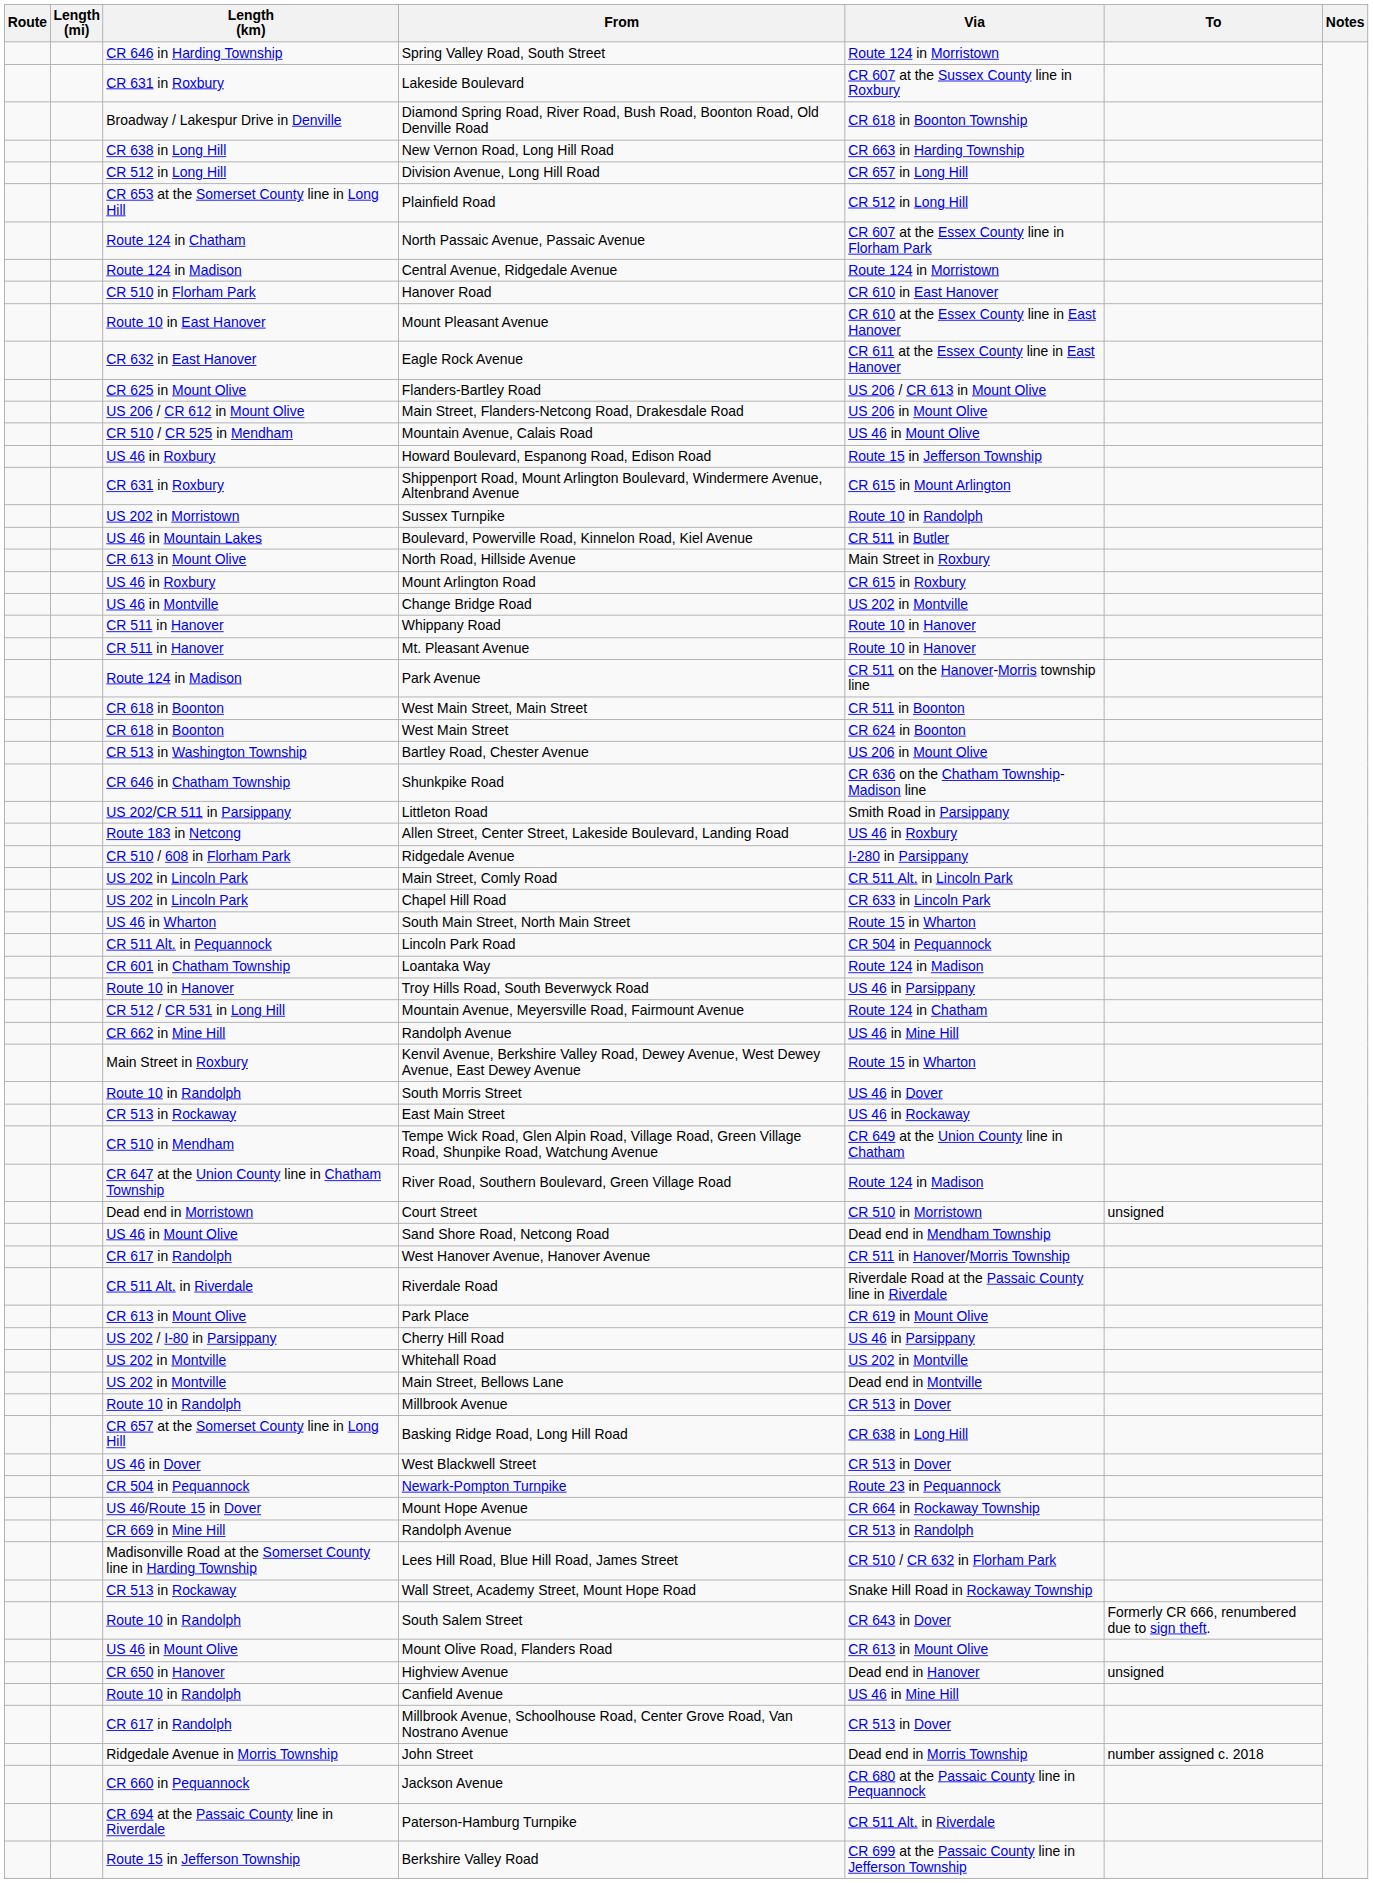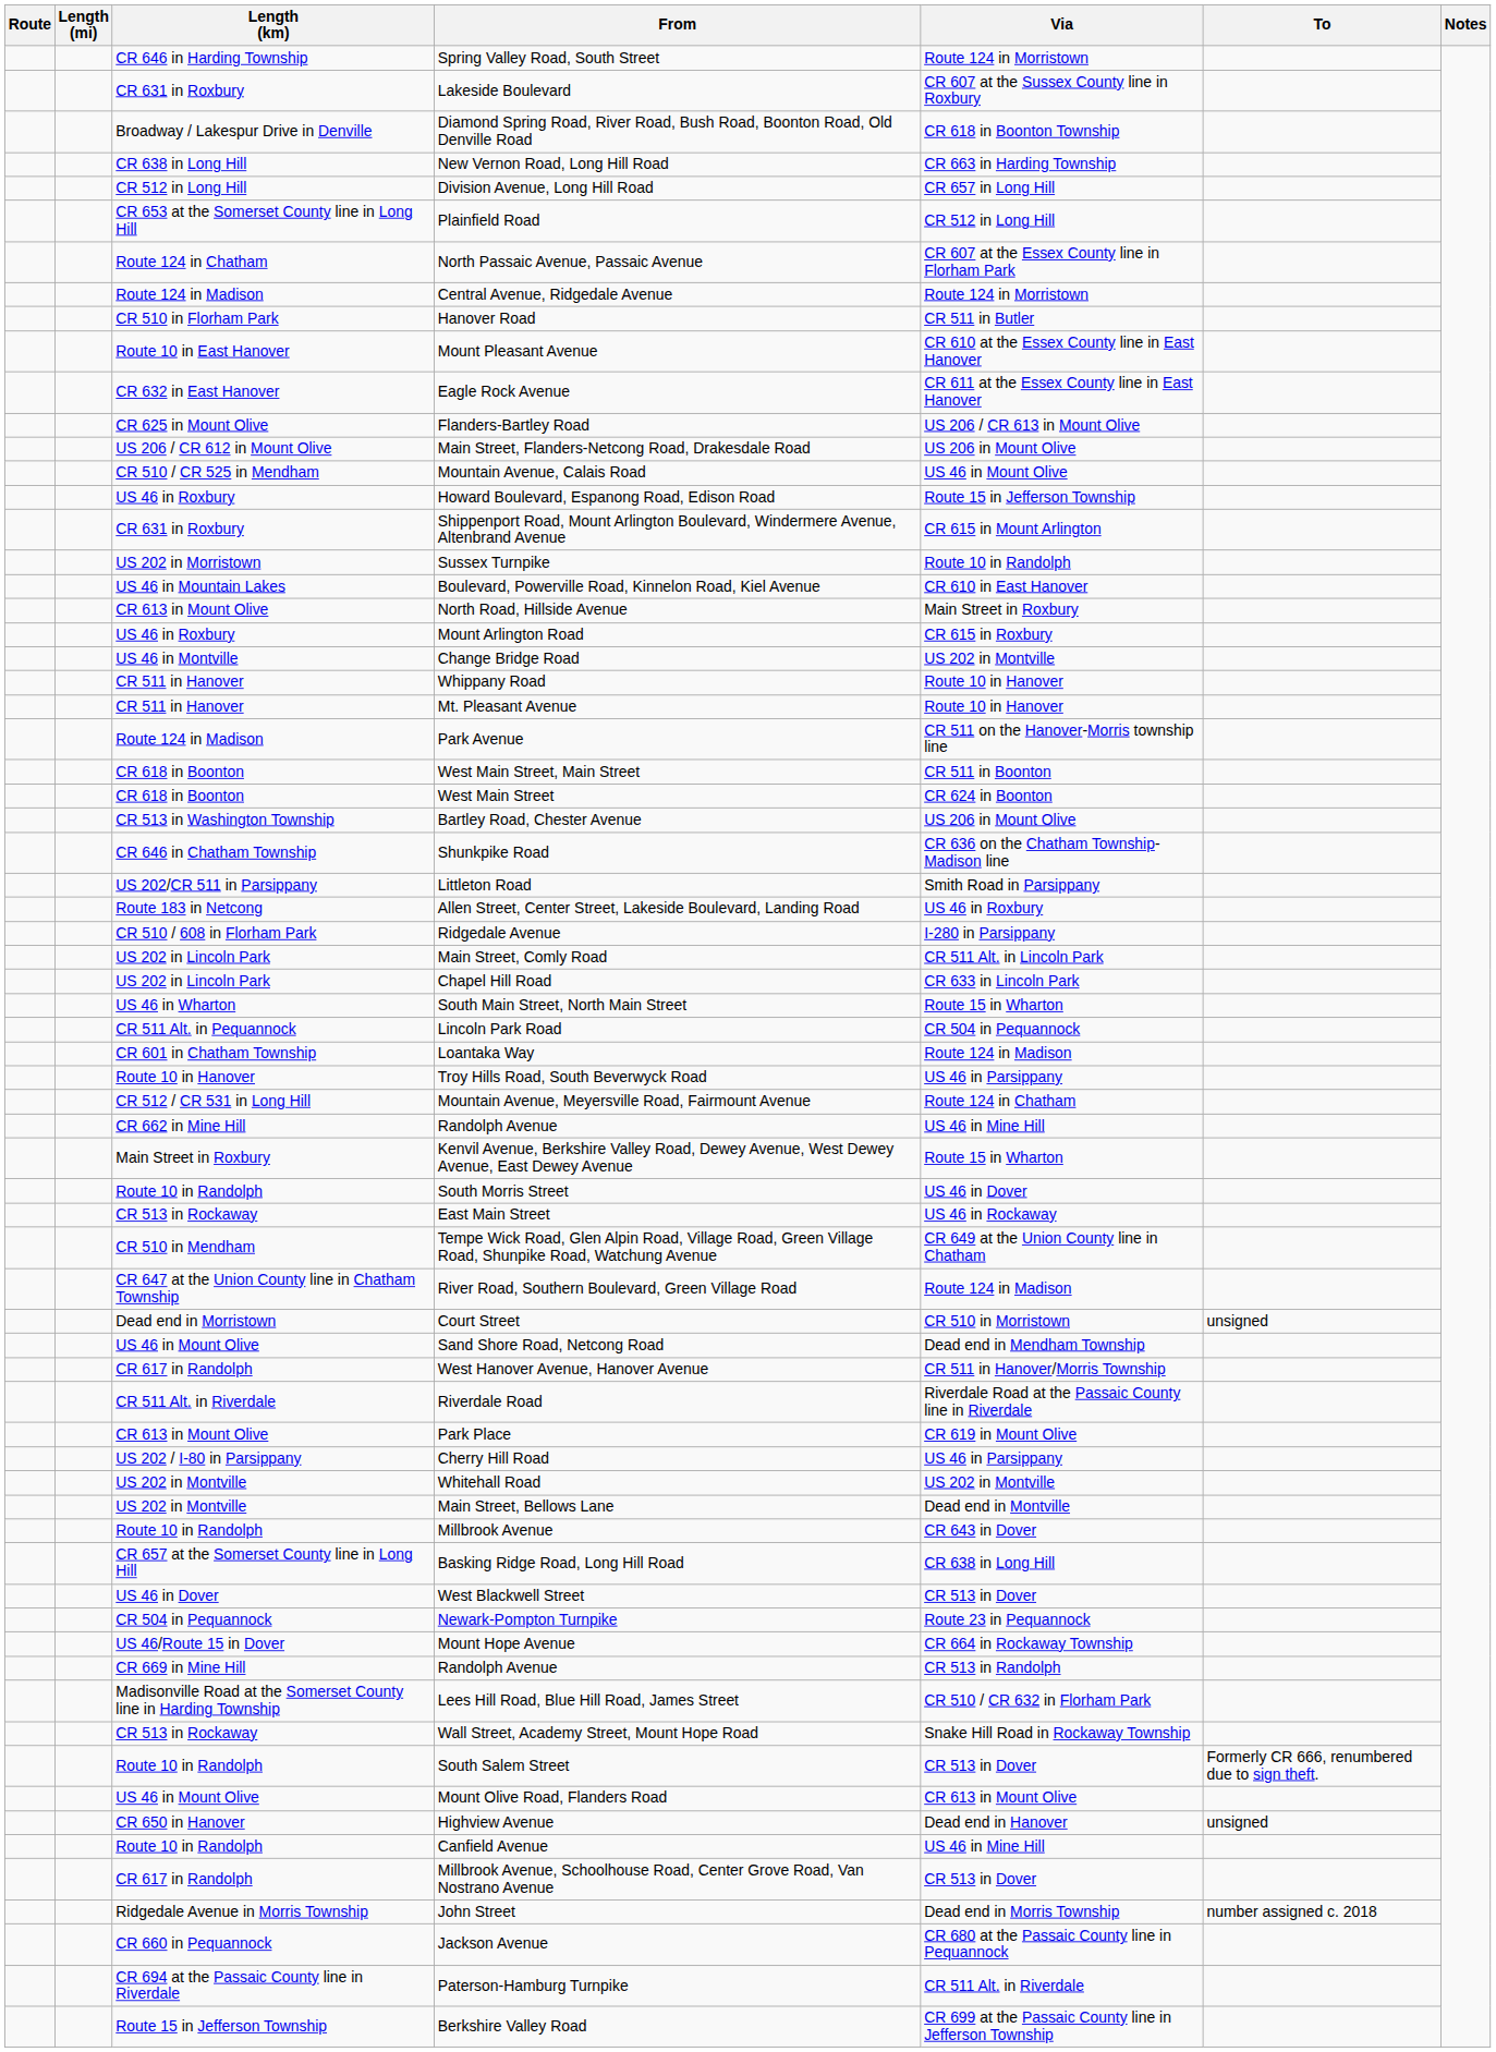Hanover Road | Via: CR 610 in East Hanover -> CR 511 in Butler
Boulevard, Powerville Road, Kinnelon Road, Kiel Avenue | Via: CR 511 in Butler -> CR 610 in East Hanover
Millbrook Avenue | Via: CR 513 in Dover -> CR 643 in Dover
South Salem Street | Via: CR 643 in Dover -> CR 513 in Dover
